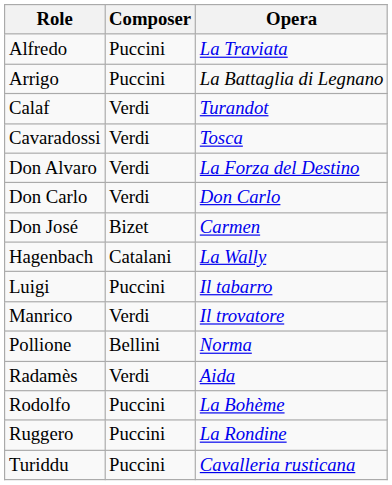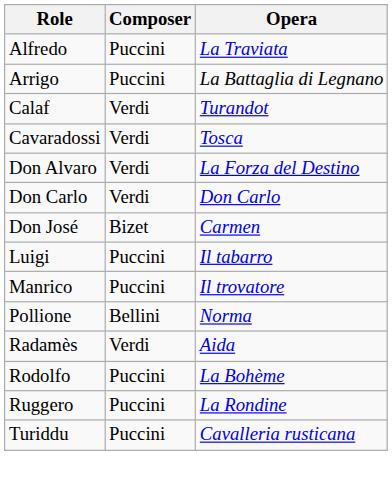- row: Hagenbach | Catalani | La Wally
Manrico | Composer: Verdi -> Puccini
